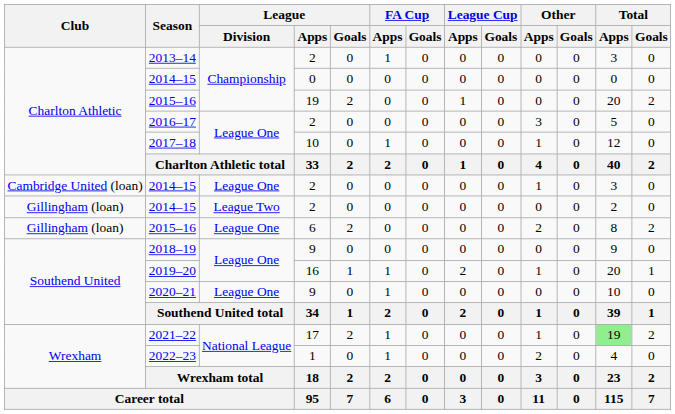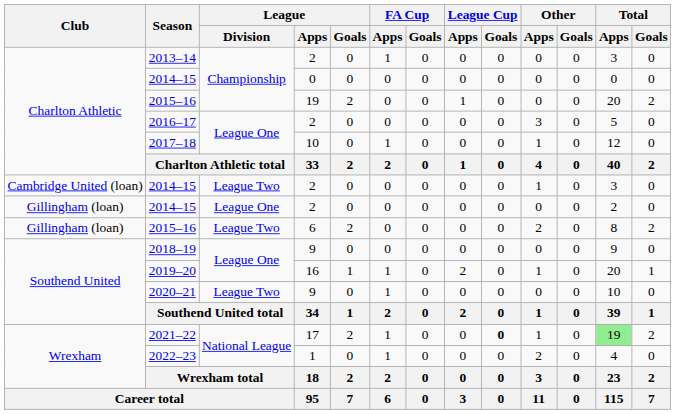Cambridge United (loan) / 2014–15 | League / Division: League One -> League Two
Gillingham (loan) / 2014–15 | League / Division: League Two -> League One
Gillingham (loan) / 2015–16 | League / Division: League One -> League Two
2020–21 | League / Division: League One -> League Two
2021–22 | League Cup / Goals: normal -> bold
